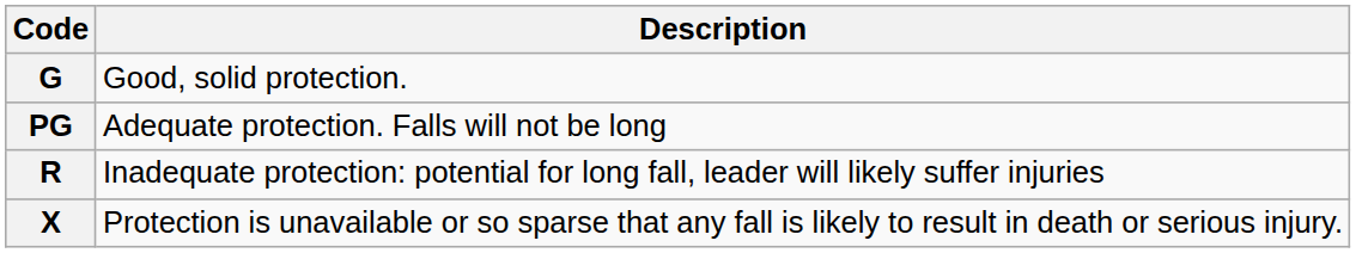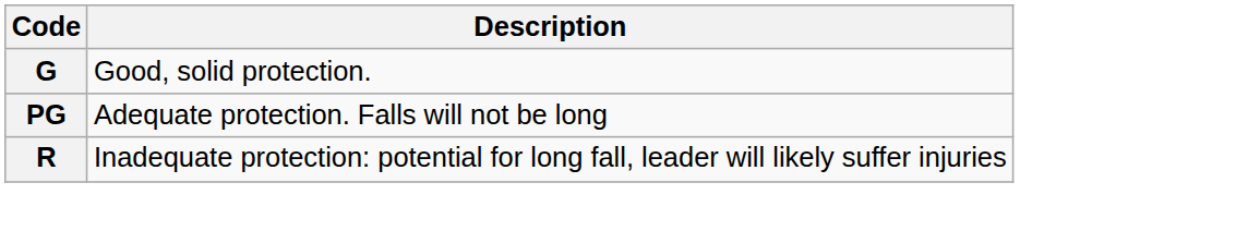- row: X | Protection is unavailable or so sparse that any fall is likely to result in death or serious injury.
